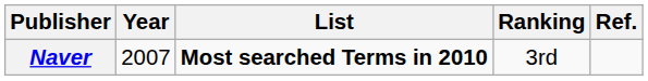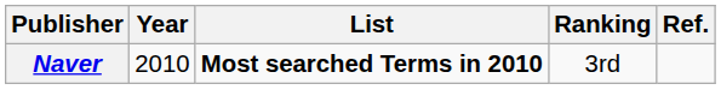Naver | Year: 2007 -> 2010
